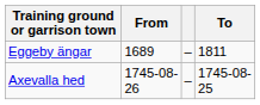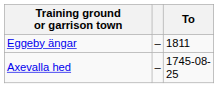- column: From | 1689 | 1745-08-26
